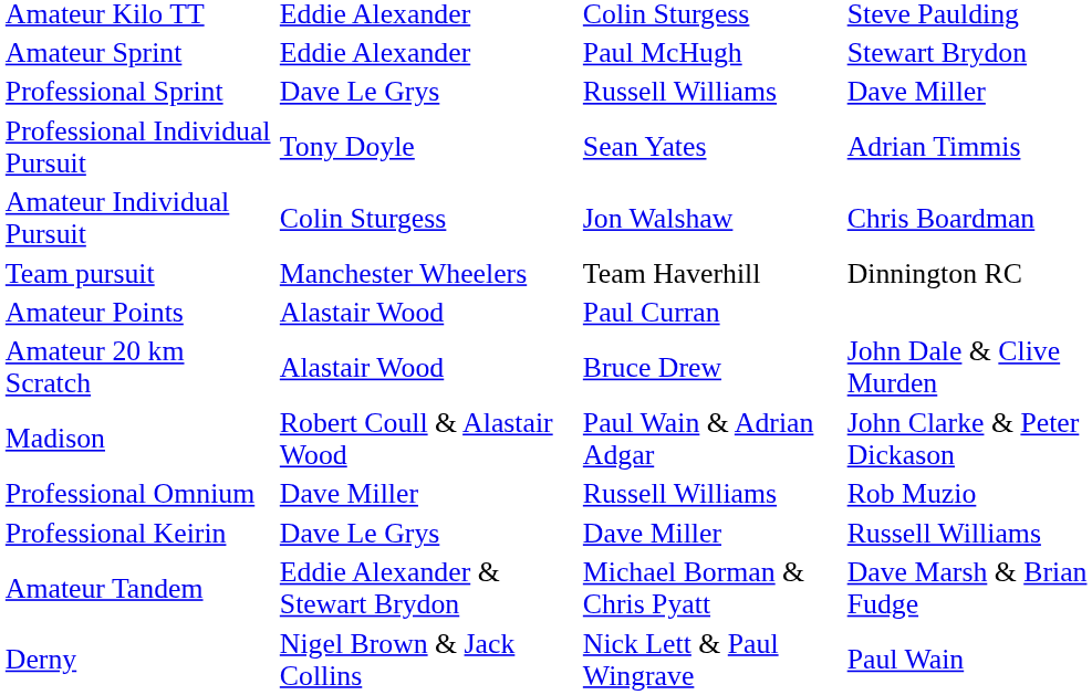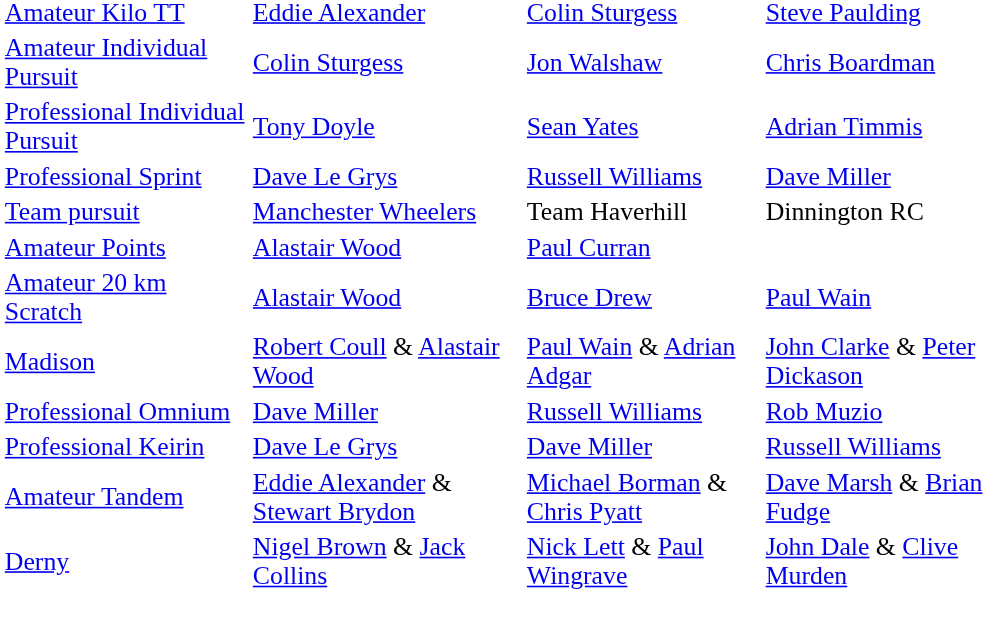- row: Amateur Sprint | Eddie Alexander | Paul McHugh | Stewart Brydon
rows swapped: Professional Sprint <-> Amateur Individual Pursuit
Amateur 20 km Scratch | column 4: John Dale & Clive Murden -> Paul Wain
Derny | column 4: Paul Wain -> John Dale & Clive Murden
